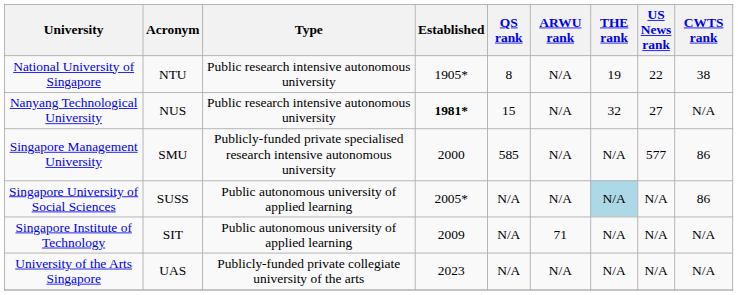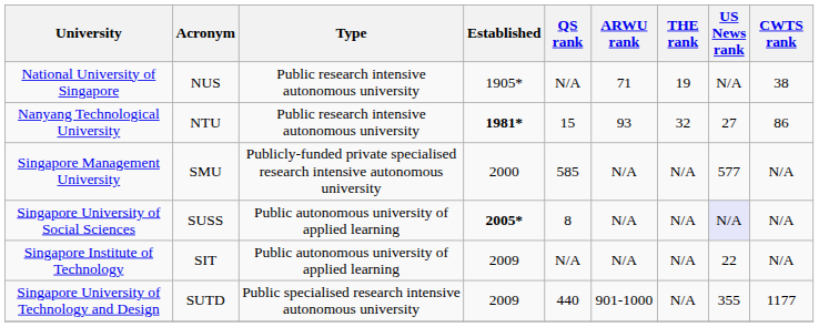National University of Singapore | Acronym: NTU -> NUS
National University of Singapore | QS rank: 8 -> N/A
National University of Singapore | ARWU rank: N/A -> 71
National University of Singapore | US News rank: 22 -> N/A
Nanyang Technological University | Acronym: NUS -> NTU
Nanyang Technological University | ARWU rank: N/A -> 93
Nanyang Technological University | CWTS rank: N/A -> 86
Singapore Management University | CWTS rank: 86 -> N/A
Singapore University of Social Sciences | Established: normal -> bold
Singapore University of Social Sciences | QS rank: N/A -> 8
Singapore University of Social Sciences | THE rank: lightblue background -> no background
Singapore University of Social Sciences | US News rank: no background -> lavender background
Singapore University of Social Sciences | CWTS rank: 86 -> N/A
Singapore Institute of Technology | ARWU rank: 71 -> N/A
Singapore Institute of Technology | US News rank: N/A -> 22
+ row: Singapore University of Technology and Design | SUTD | Public specialised research intensive autonomous university | 2009 | 440 | 901-1000 | N/A | 355 | 1177
- row: University of the Arts Singapore | UAS | Publicly-funded private collegiate university of the arts | 2023 | N/A | N/A | N/A | N/A | N/A
